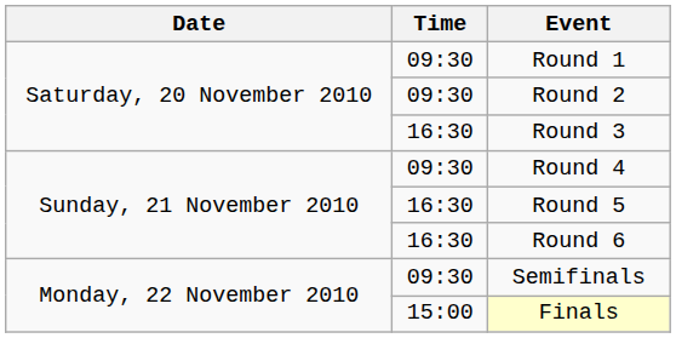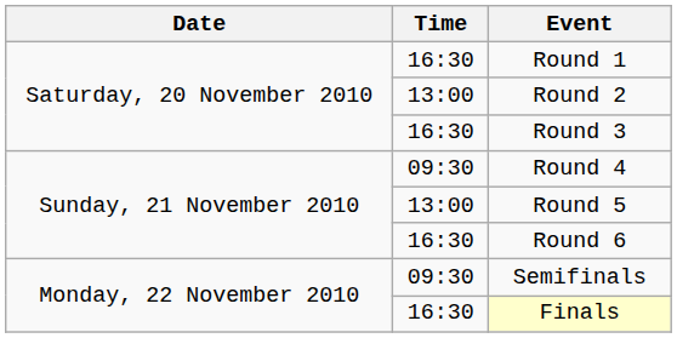Round 1 | Time: 09:30 -> 16:30
Round 2 | Time: 09:30 -> 13:00
Round 5 | Time: 16:30 -> 13:00
Finals | Time: 15:00 -> 16:30
